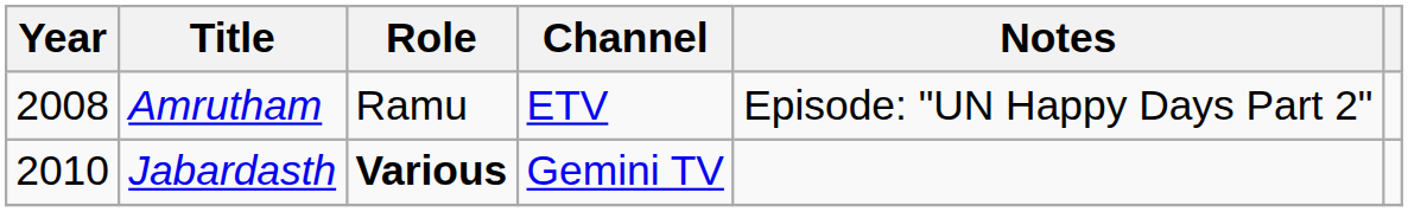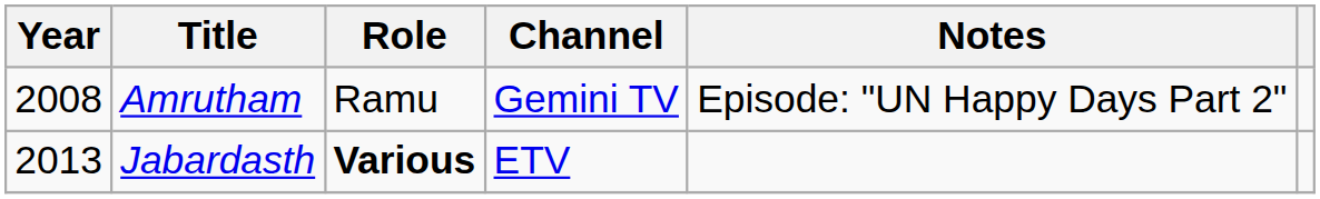Amrutham | Channel: ETV -> Gemini TV
Jabardasth | Year: 2010 -> 2013
Jabardasth | Channel: Gemini TV -> ETV
